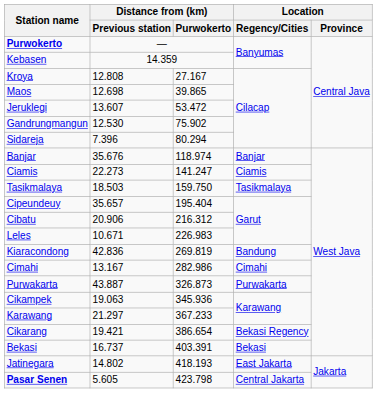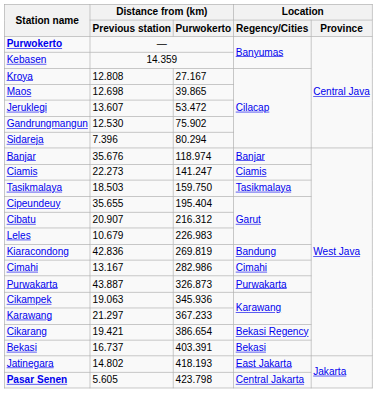Cipeundeuy | Distance from (km) / Previous station: 35.657 -> 35.655
Cibatu | Distance from (km) / Previous station: 20.906 -> 20.907
Leles | Distance from (km) / Previous station: 10.671 -> 10.679
